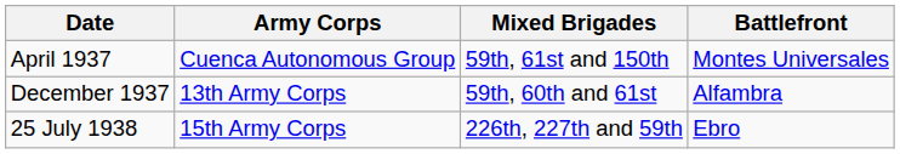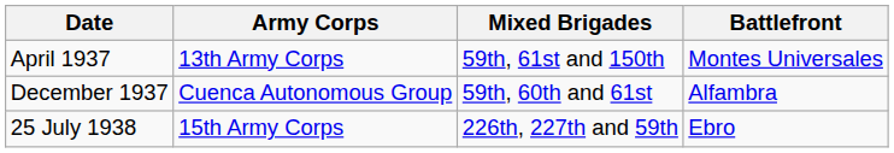April 1937 | Army Corps: Cuenca Autonomous Group -> 13th Army Corps
December 1937 | Army Corps: 13th Army Corps -> Cuenca Autonomous Group
